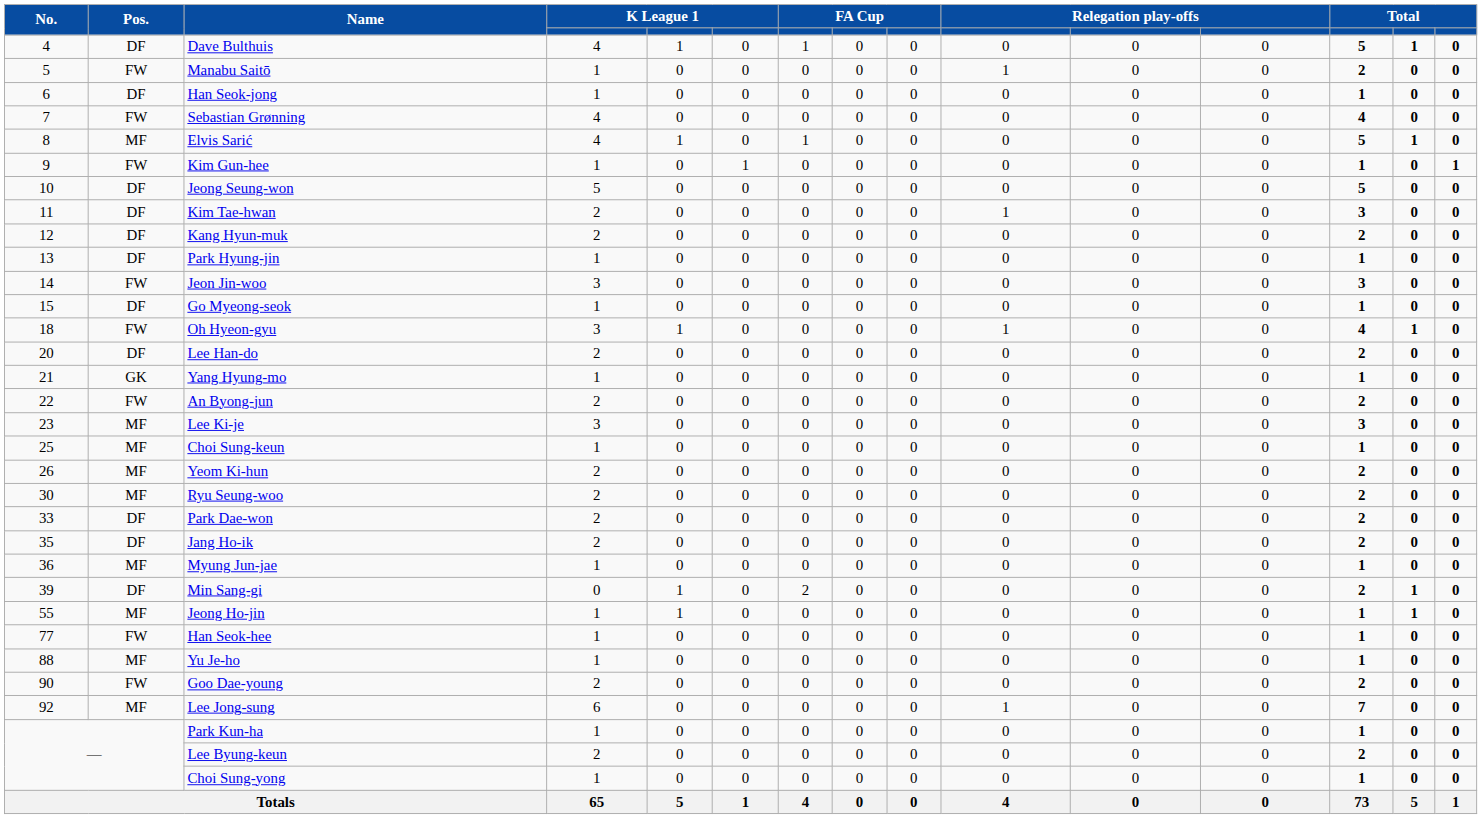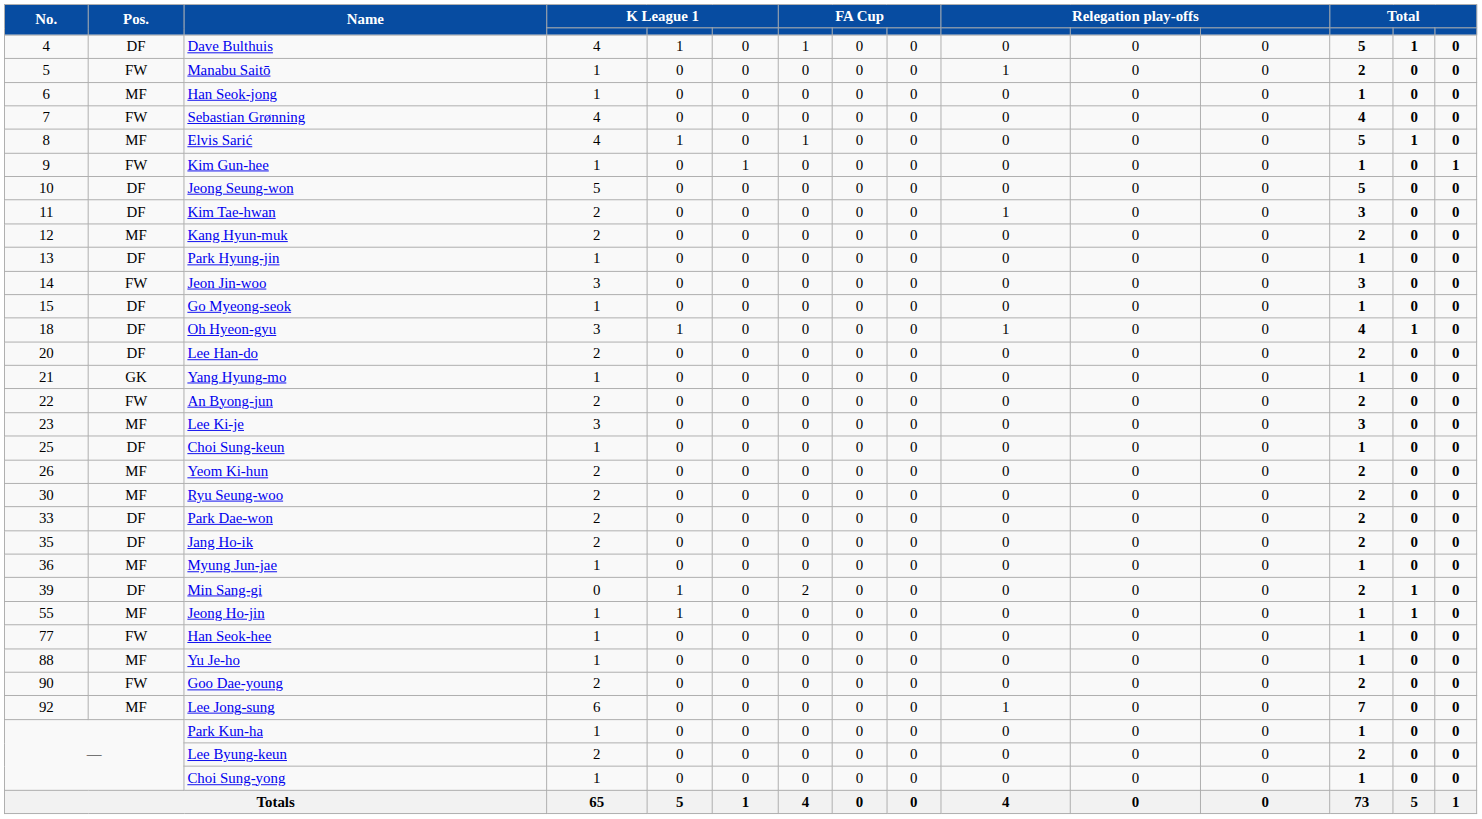Han Seok-jong | Pos.: DF -> MF
Kang Hyun-muk | Pos.: DF -> MF
Oh Hyeon-gyu | Pos.: FW -> DF
Choi Sung-keun | Pos.: MF -> DF
